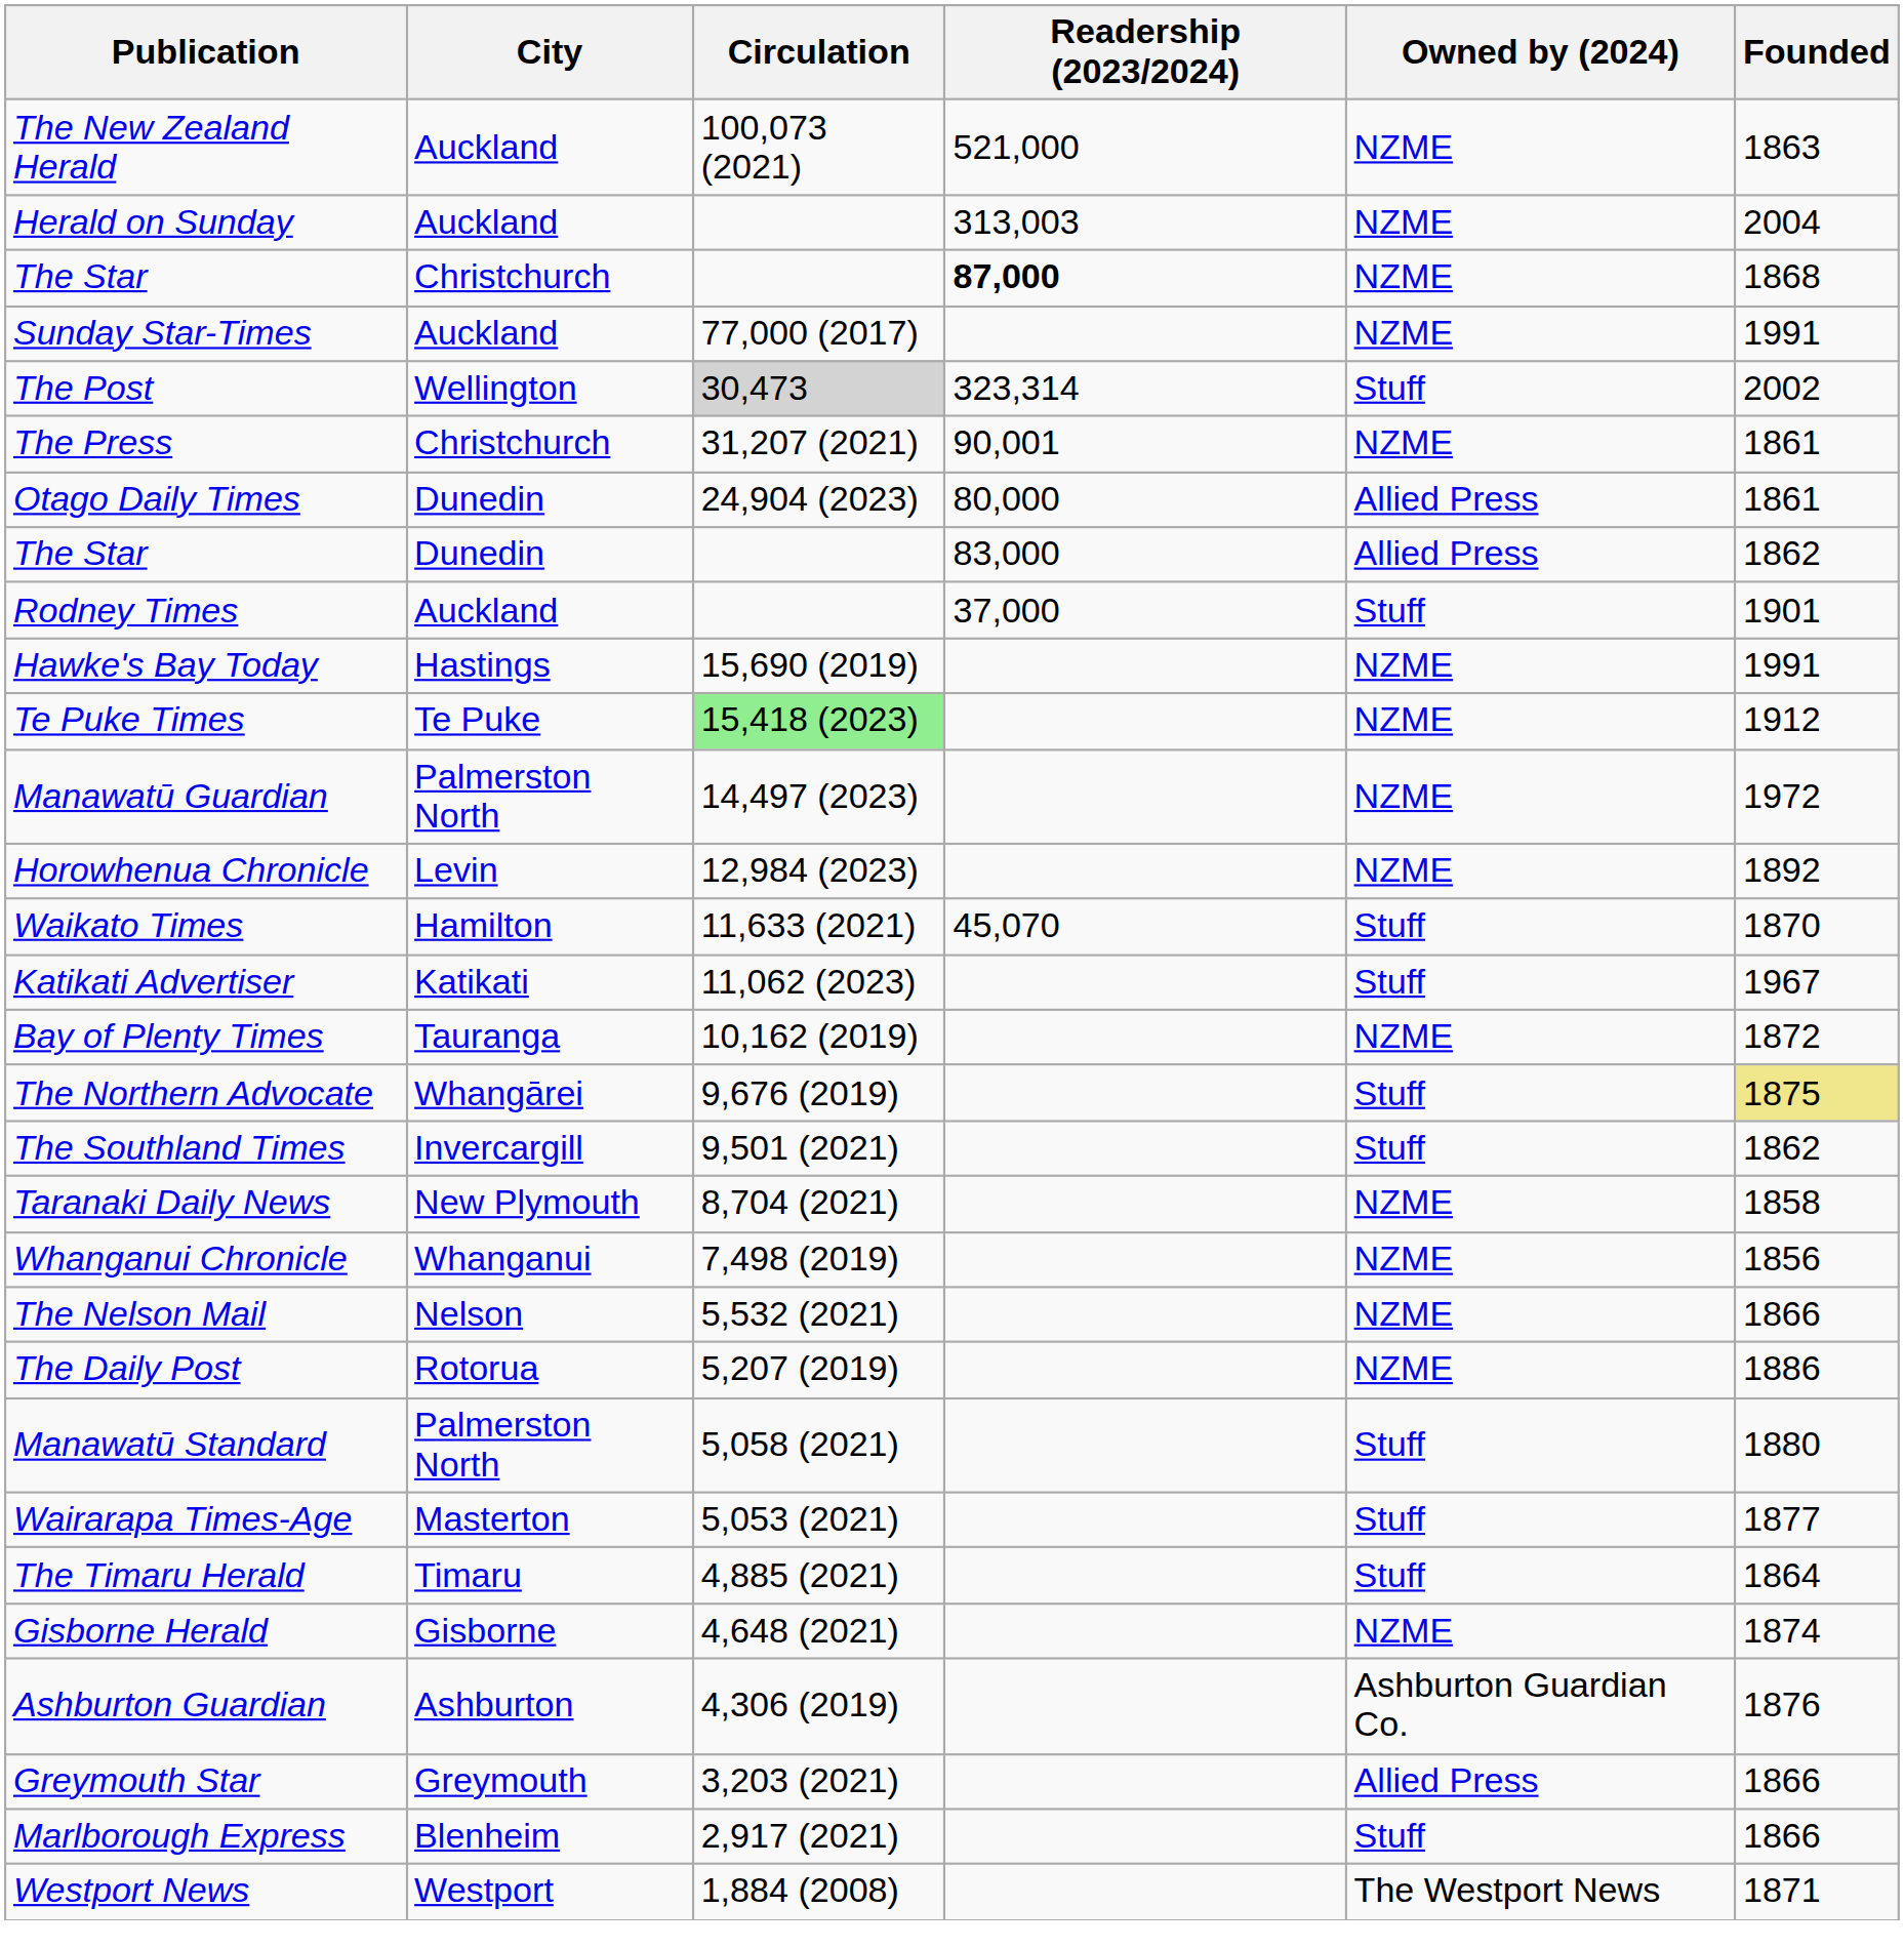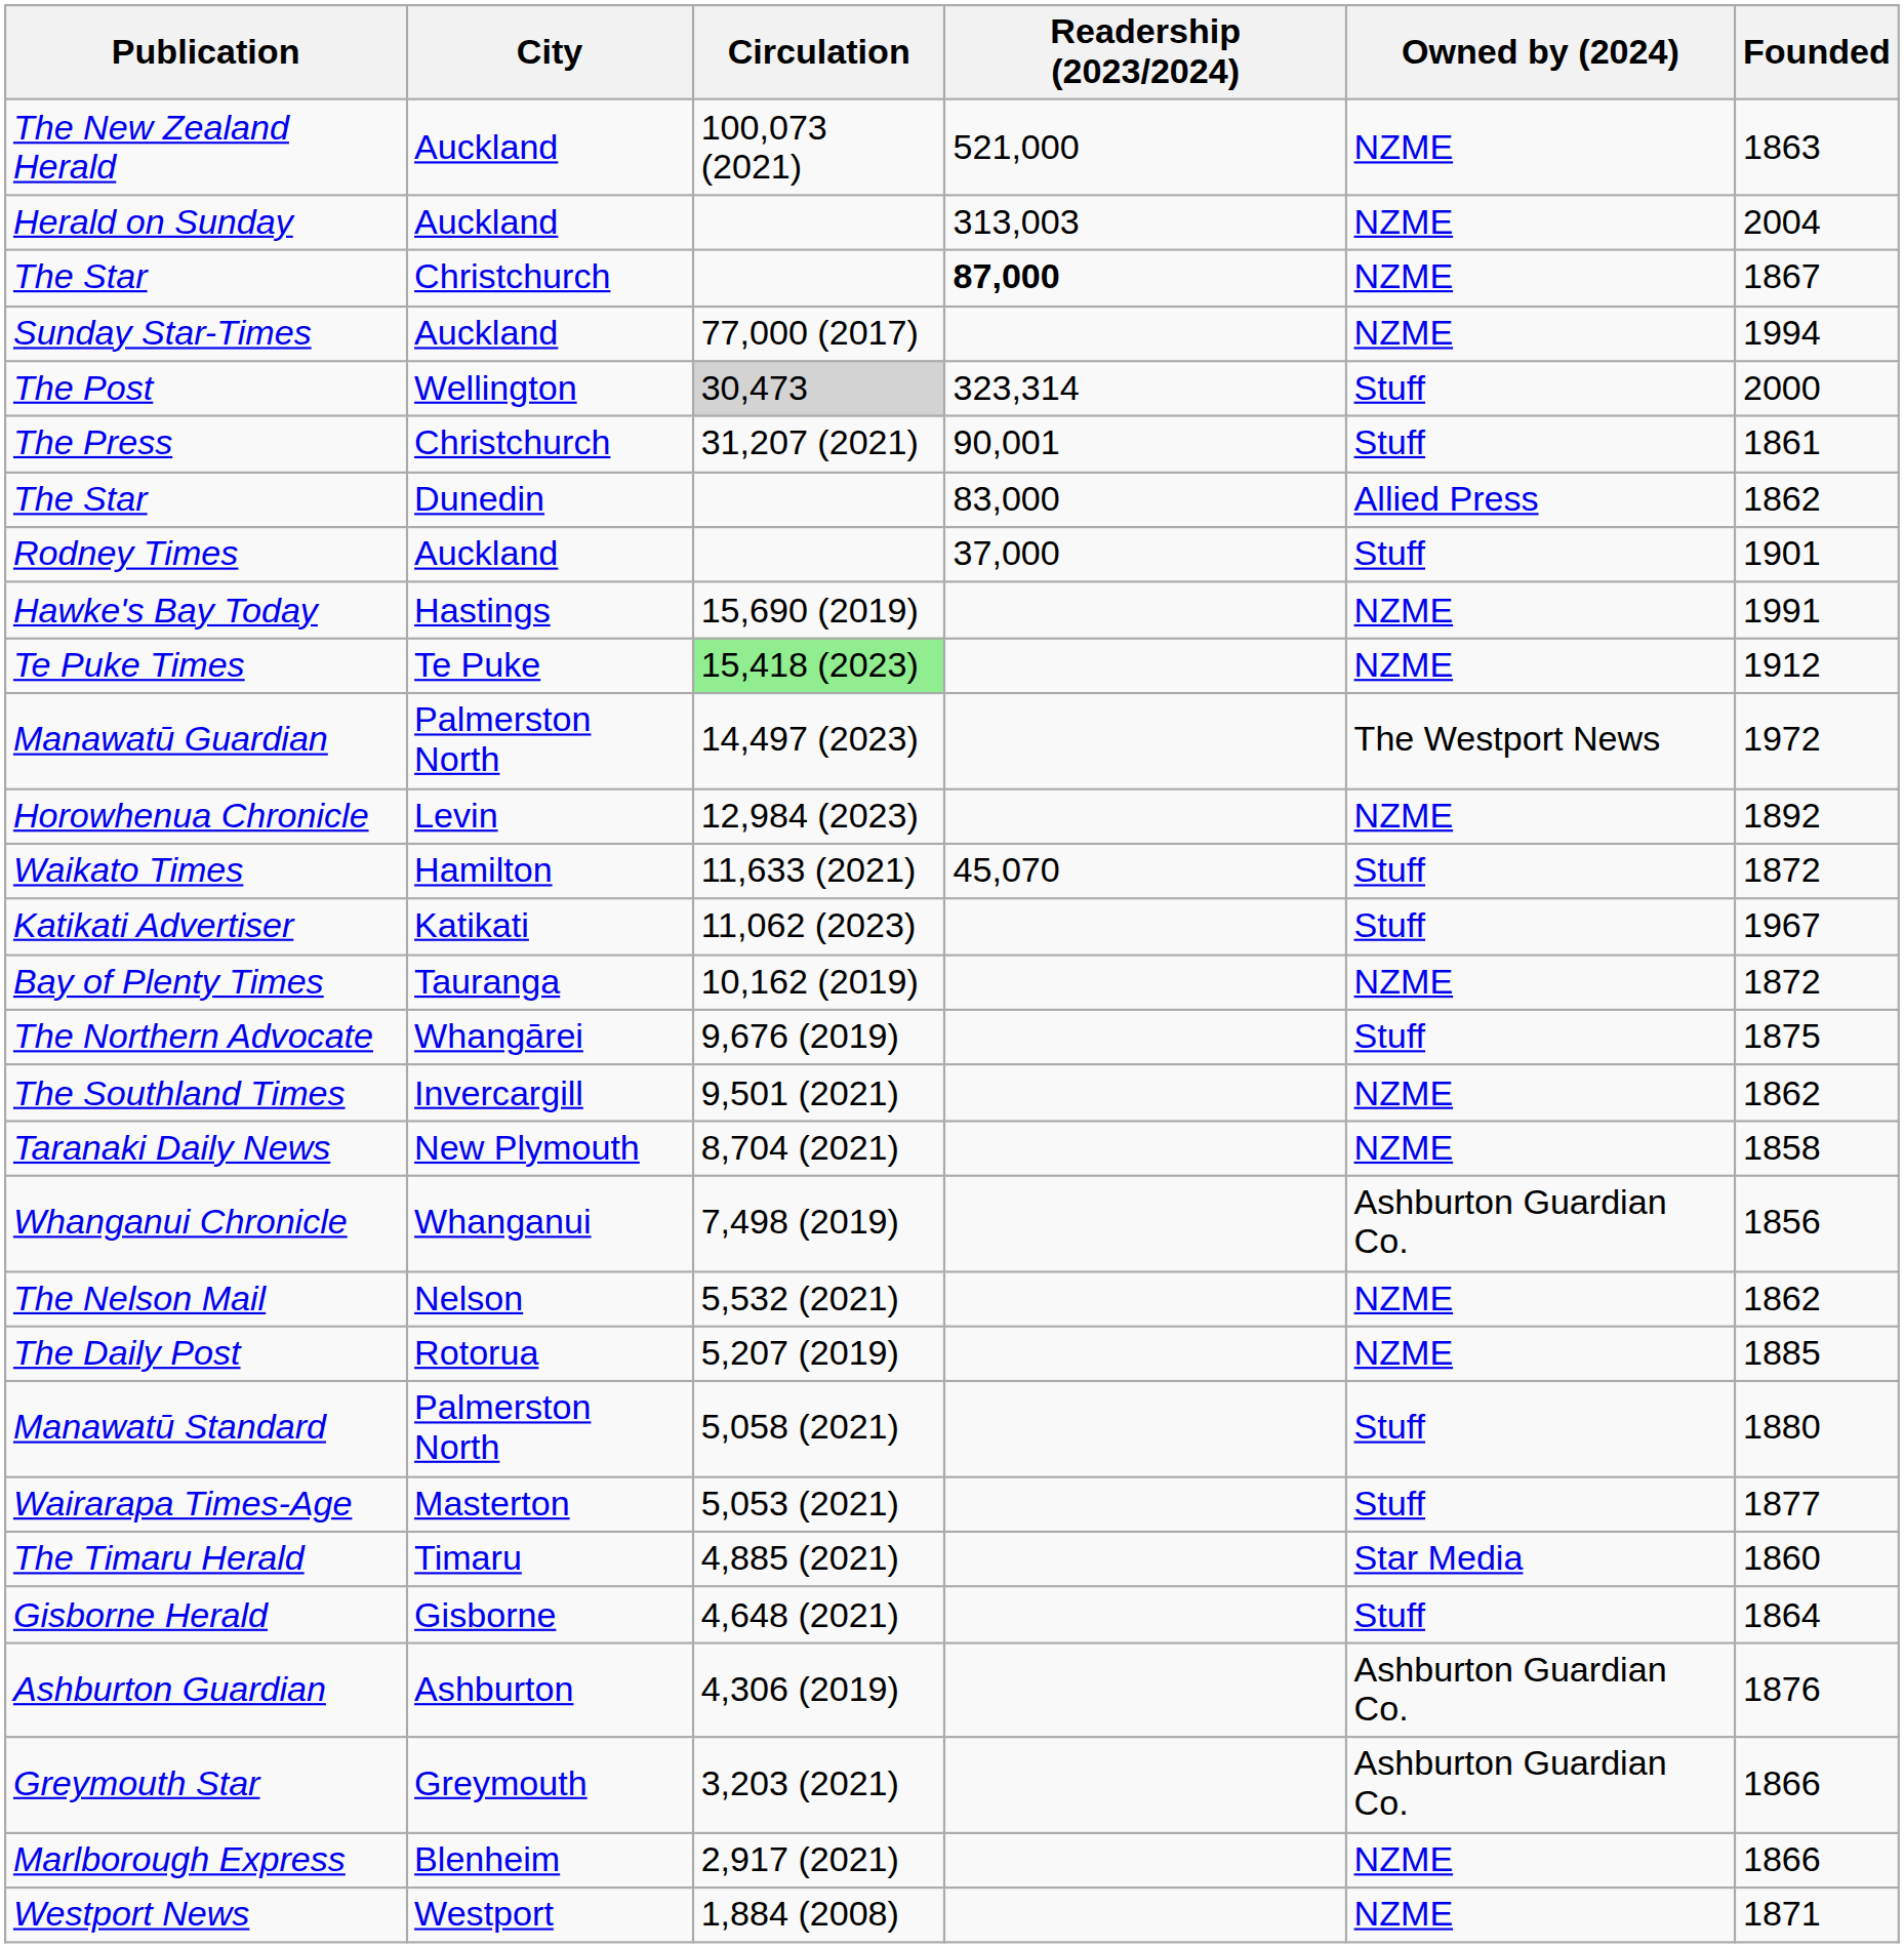The Star / Christchurch | Founded: 1868 -> 1867
Sunday Star-Times | Founded: 1991 -> 1994
The Post | Founded: 2002 -> 2000
The Press | Owned by (2024): NZME -> Stuff
- row: Otago Daily Times | Dunedin | 24,904 (2023) | 80,000 | Allied Press | 1861
Manawatū Guardian | Owned by (2024): NZME -> The Westport News
Waikato Times | Founded: 1870 -> 1872
The Northern Advocate | Founded: khaki background -> no background
The Southland Times | Owned by (2024): Stuff -> NZME
Whanganui Chronicle | Owned by (2024): NZME -> Ashburton Guardian Co.
The Nelson Mail | Founded: 1866 -> 1862
The Daily Post | Founded: 1886 -> 1885
The Timaru Herald | Owned by (2024): Stuff -> Star Media
The Timaru Herald | Founded: 1864 -> 1860
Gisborne Herald | Owned by (2024): NZME -> Stuff
Gisborne Herald | Founded: 1874 -> 1864
Greymouth Star | Owned by (2024): Allied Press -> Ashburton Guardian Co.
Marlborough Express | Owned by (2024): Stuff -> NZME
Westport News | Owned by (2024): The Westport News -> NZME
